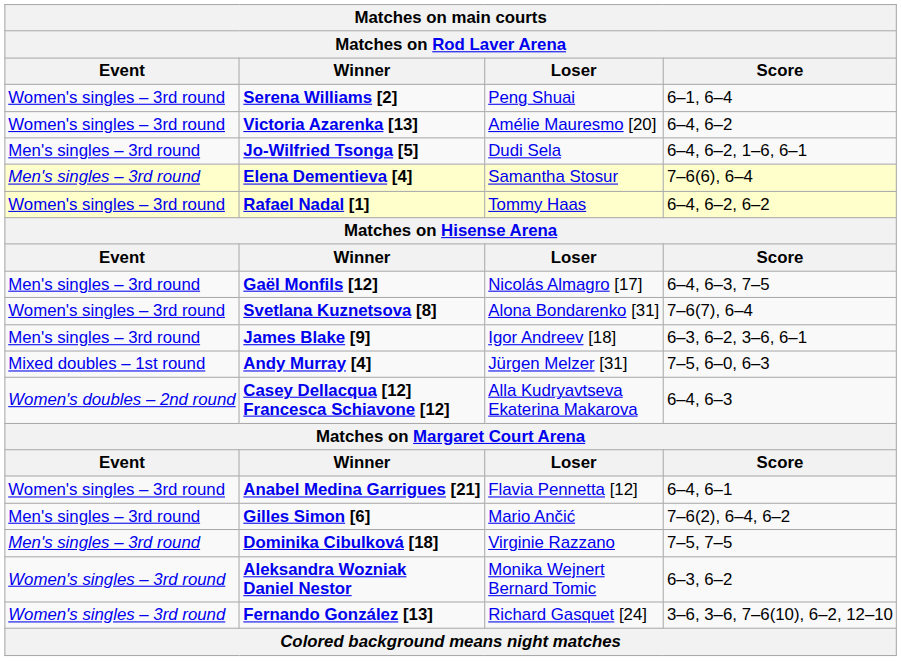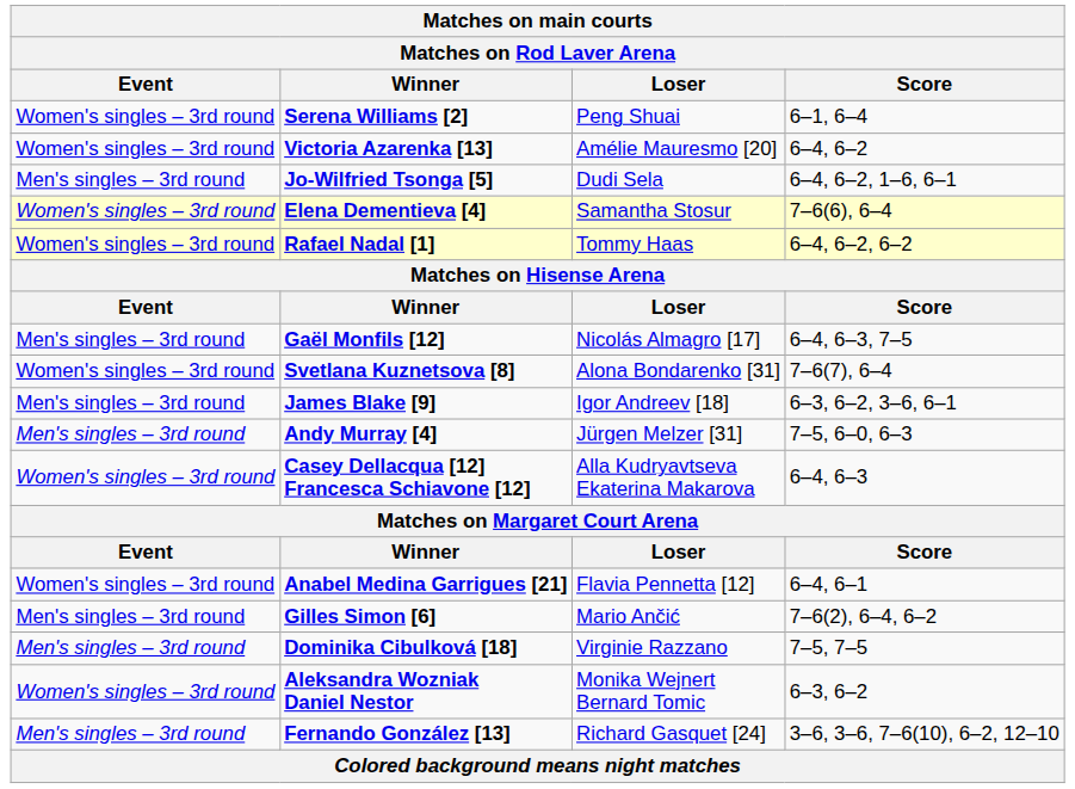Elena Dementieva [4] | Event: Men's singles – 3rd round -> Women's singles – 3rd round
Andy Murray [4] | Event: Mixed doubles – 1st round -> Men's singles – 3rd round
Casey Dellacqua [12] Francesca Schiavone [12] | Event: Women's doubles – 2nd round -> Women's singles – 3rd round
Fernando González [13] | Event: Women's singles – 3rd round -> Men's singles – 3rd round
